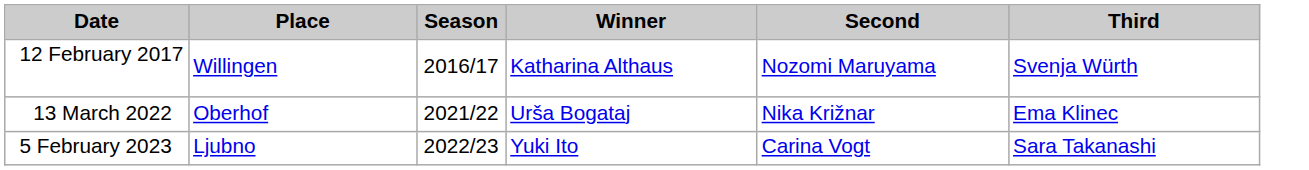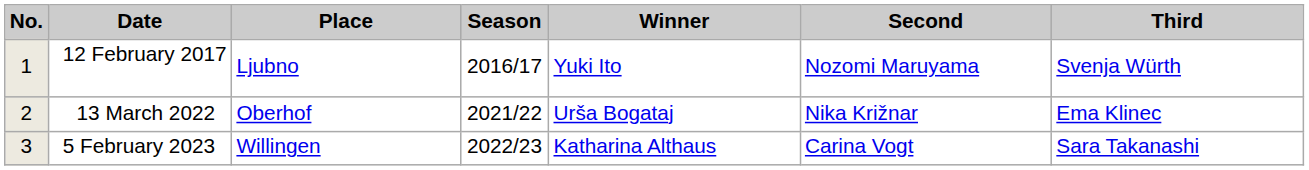+ column: No. | 1 | 2 | 3
12 February 2017 | Place: Willingen -> Ljubno
12 February 2017 | Winner: Katharina Althaus -> Yuki Ito
5 February 2023 | Place: Ljubno -> Willingen
5 February 2023 | Winner: Yuki Ito -> Katharina Althaus
